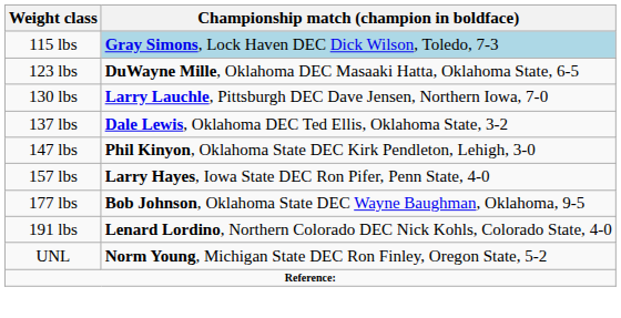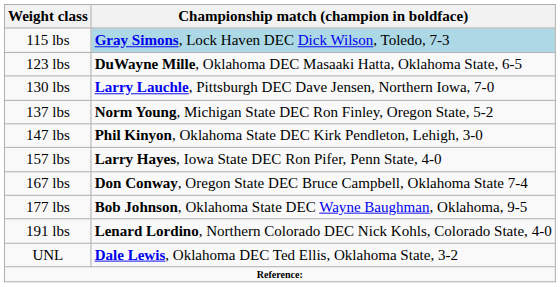137 lbs | Championship match (champion in boldface): Dale Lewis, Oklahoma DEC Ted Ellis, Oklahoma State, 3-2 -> Norm Young, Michigan State DEC Ron Finley, Oregon State, 5-2
+ row: 167 lbs | Don Conway, Oregon State DEC Bruce Campbell, Oklahoma State 7-4
UNL | Championship match (champion in boldface): Norm Young, Michigan State DEC Ron Finley, Oregon State, 5-2 -> Dale Lewis, Oklahoma DEC Ted Ellis, Oklahoma State, 3-2
